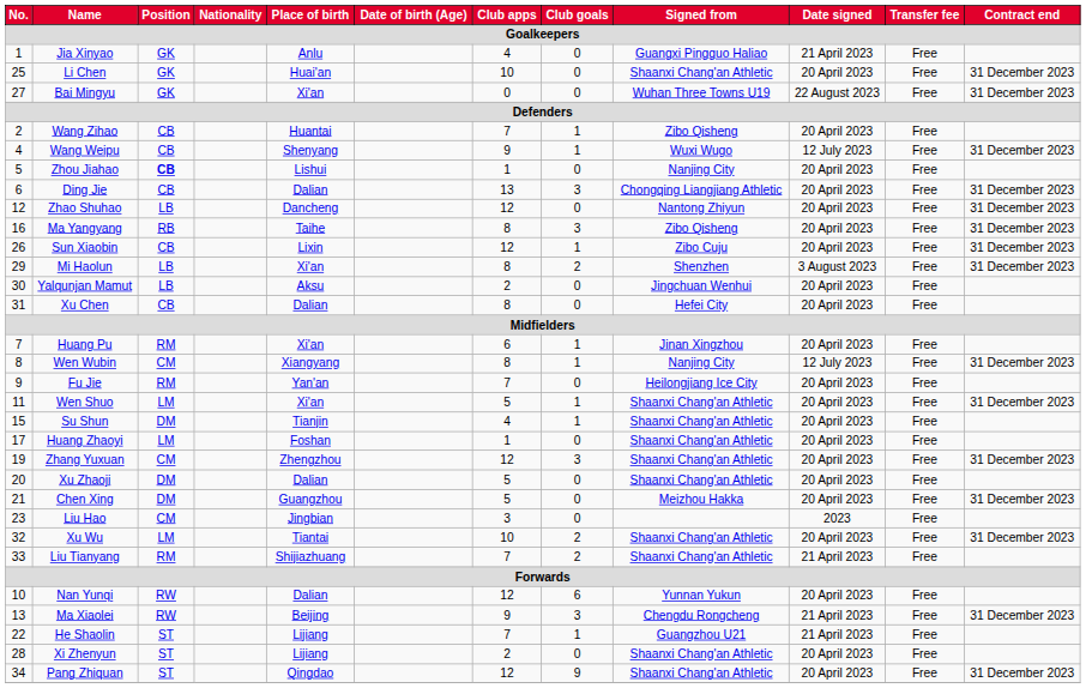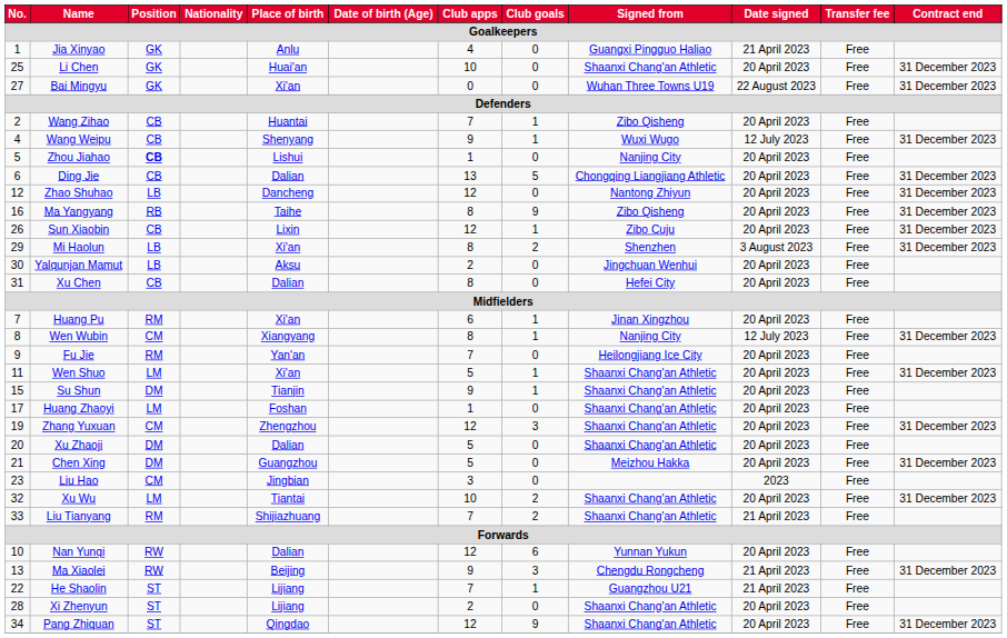Ding Jie | Club goals: 3 -> 5
Ma Yangyang | Club goals: 3 -> 9
Su Shun | Club apps: 4 -> 9
